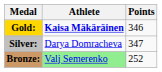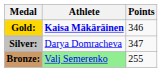Bronze: | Points: 252 -> 255
